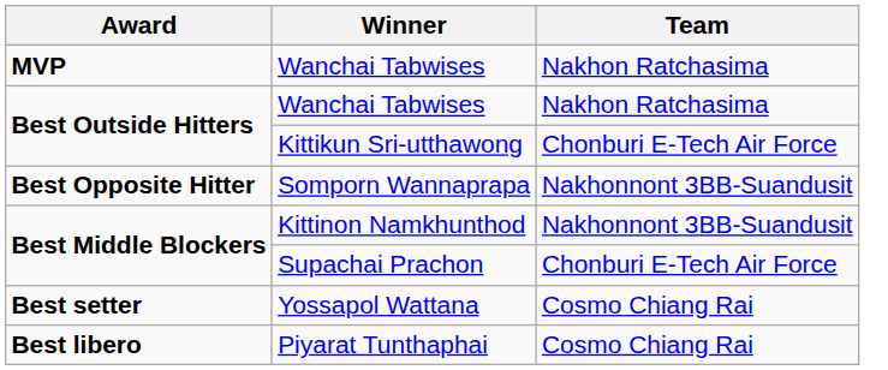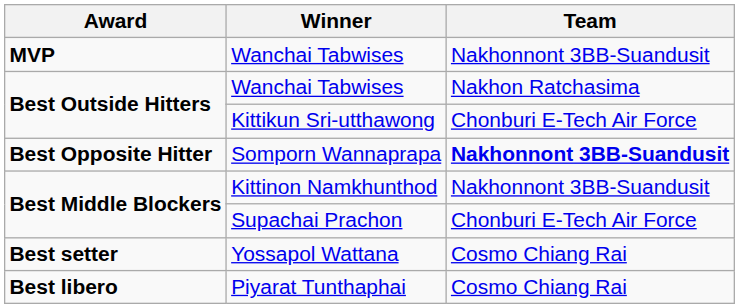MVP / Wanchai Tabwises | Team: Nakhon Ratchasima -> Nakhonnont 3BB-Suandusit
Somporn Wannaprapa | Team: normal -> bold
